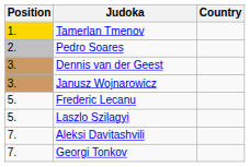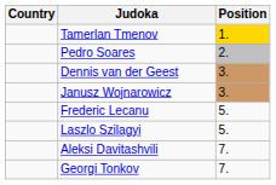columns swapped: Position <-> Country
